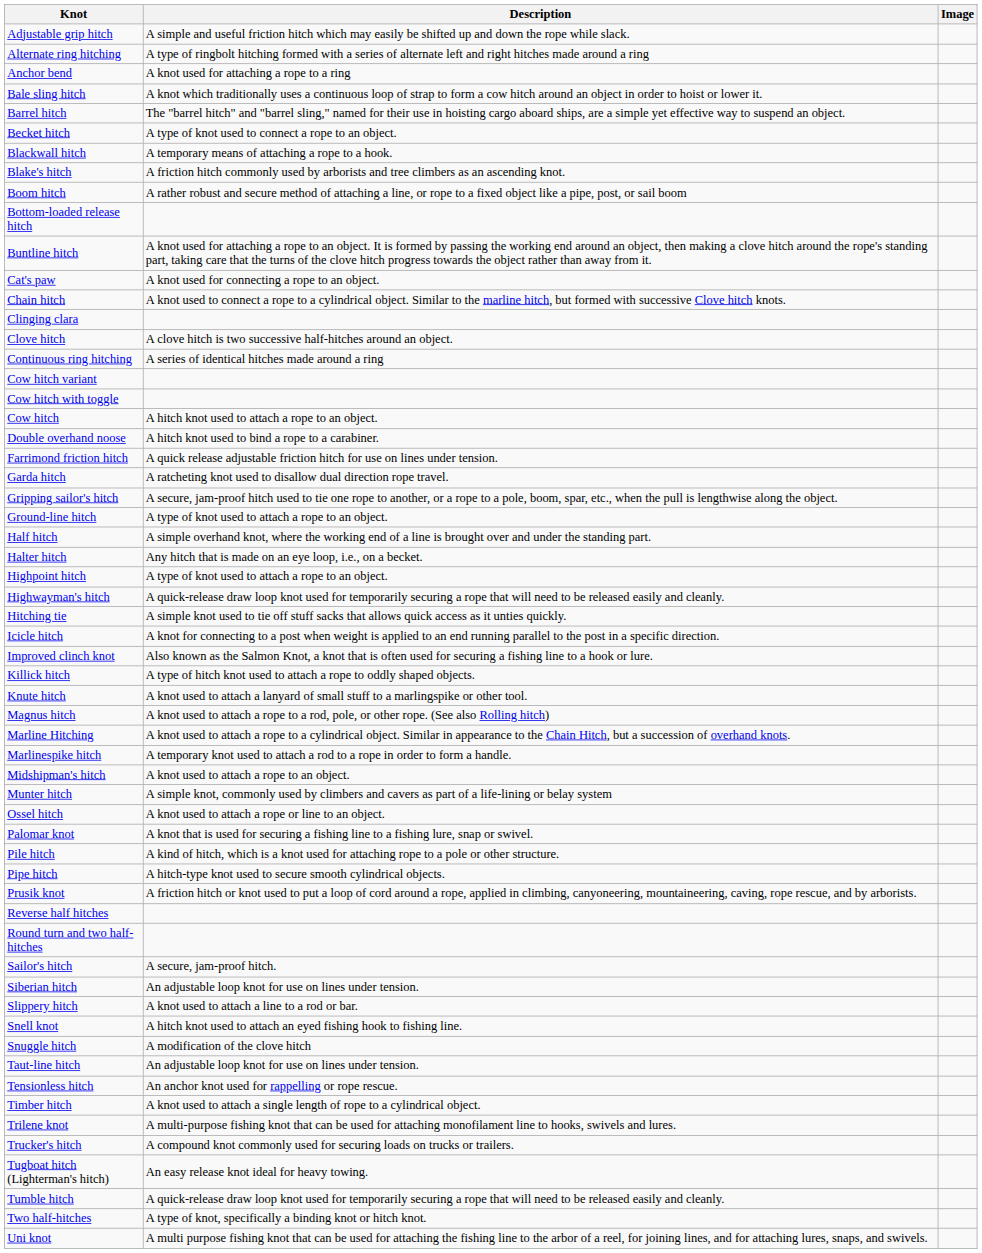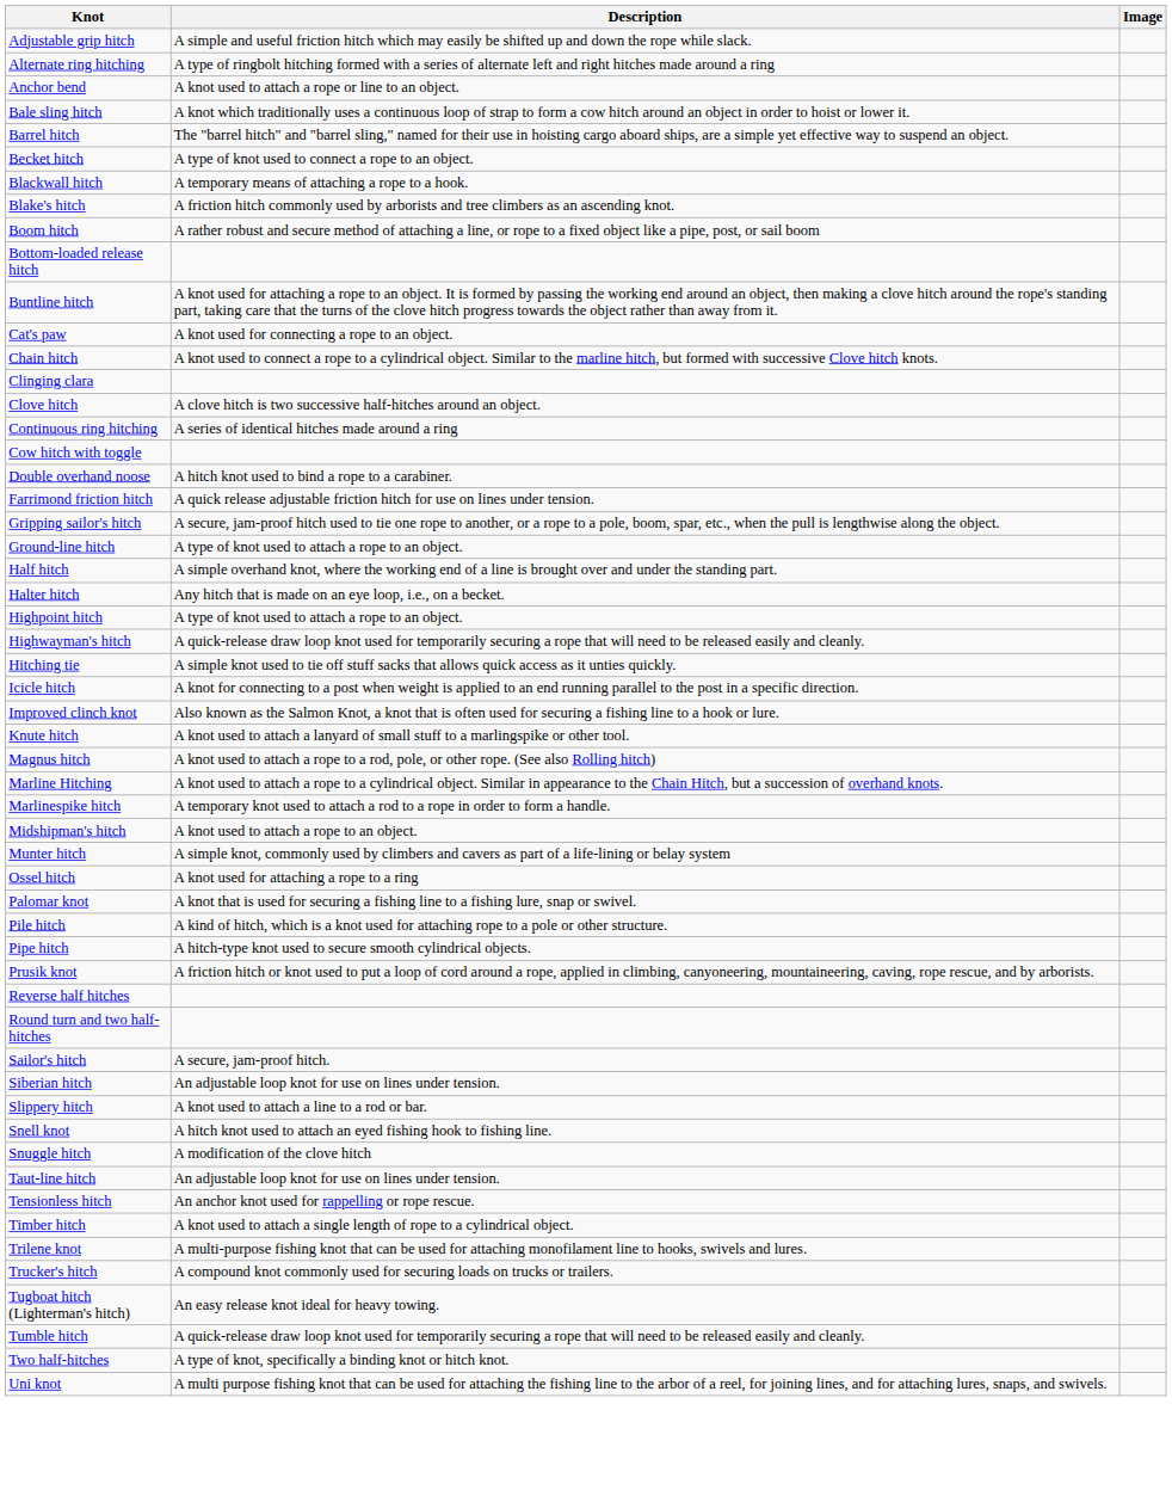Anchor bend | Description: A knot used for attaching a rope to a ring -> A knot used to attach a rope or line to an object.
- row: Cow hitch variant
- row: Cow hitch | A hitch knot used to attach a rope to an object.
- row: Garda hitch | A ratcheting knot used to disallow dual direction rope travel.
- row: Killick hitch | A type of hitch knot used to attach a rope to oddly shaped objects.
Ossel hitch | Description: A knot used to attach a rope or line to an object. -> A knot used for attaching a rope to a ring
